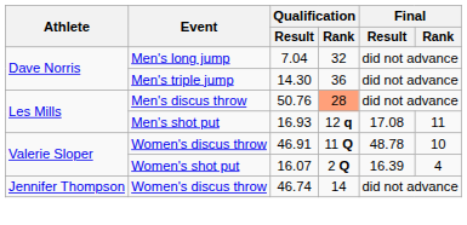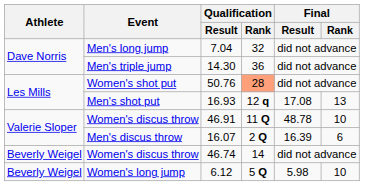50.76 | Event: Men's discus throw -> Women's shot put
16.93 | Final / Rank: 11 -> 13
16.07 | Event: Women's shot put -> Men's discus throw
16.07 | Final / Rank: 4 -> 6
46.74 | Athlete: Jennifer Thompson -> Beverly Weigel
+ row: Beverly Weigel | Women's long jump | 6.12 | 5 Q | 5.98 | 10
